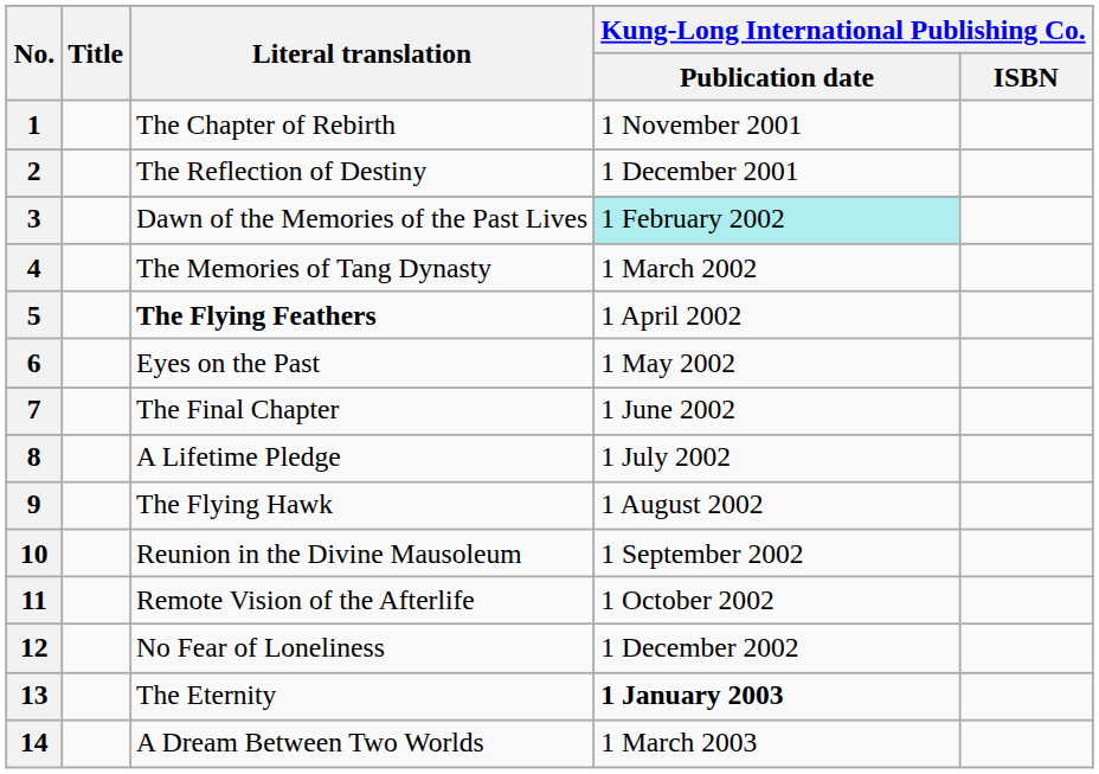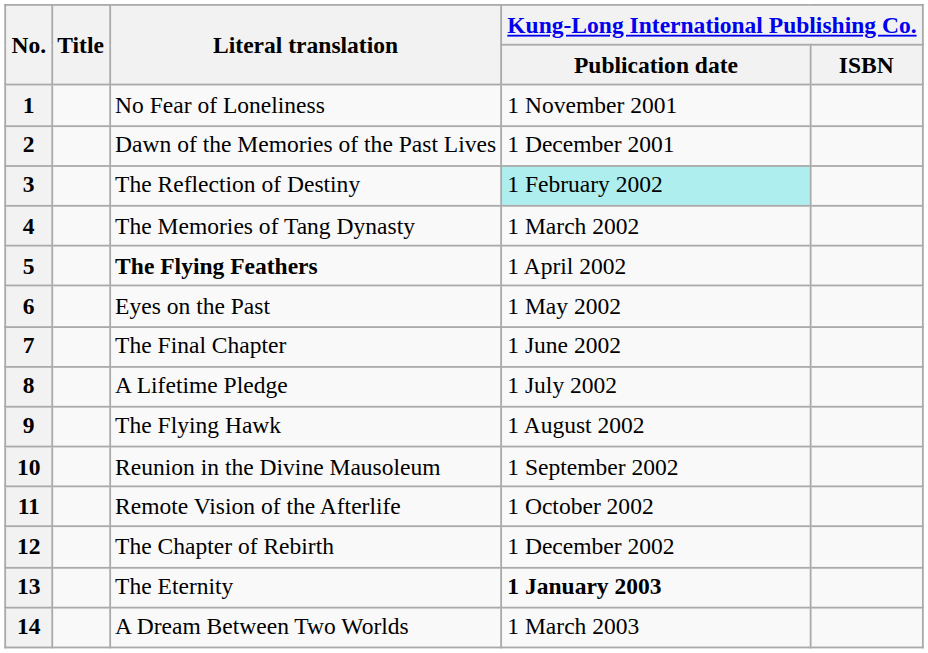1 | Literal translation: The Chapter of Rebirth -> No Fear of Loneliness
2 | Literal translation: The Reflection of Destiny -> Dawn of the Memories of the Past Lives
3 | Literal translation: Dawn of the Memories of the Past Lives -> The Reflection of Destiny
12 | Literal translation: No Fear of Loneliness -> The Chapter of Rebirth
